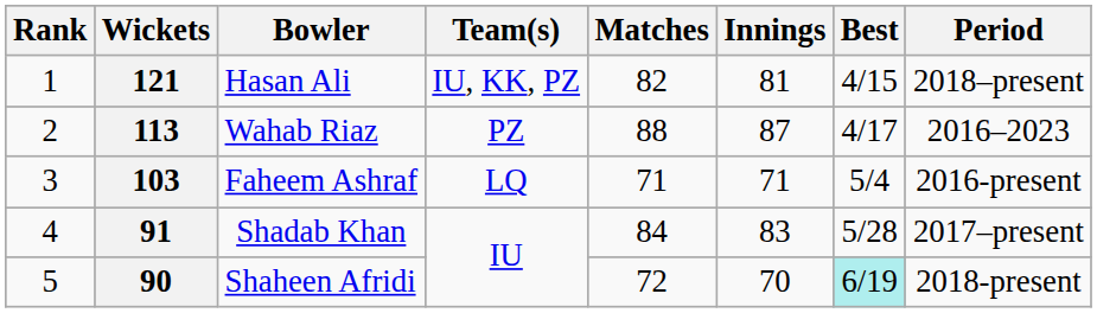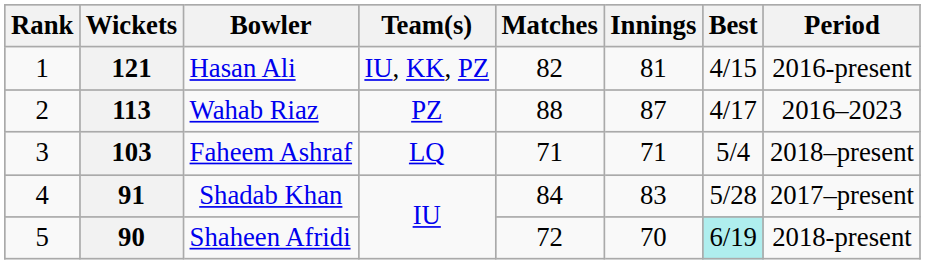121 | Period: 2018–present -> 2016-present
103 | Period: 2016-present -> 2018–present
